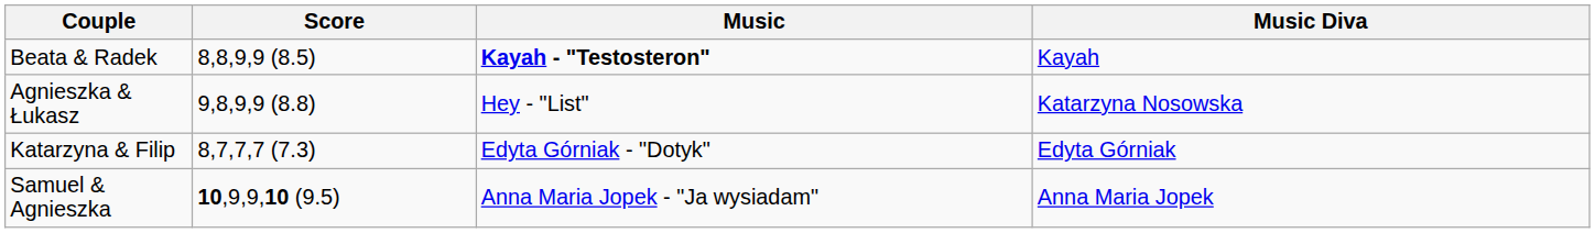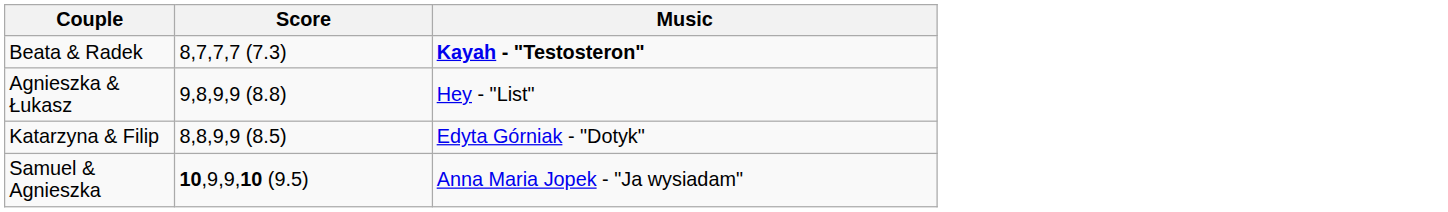- column: Music Diva | Kayah | Katarzyna Nosowska | Edyta Górniak | Anna Maria Jopek
Beata & Radek | Score: 8,8,9,9 (8.5) -> 8,7,7,7 (7.3)
Katarzyna & Filip | Score: 8,7,7,7 (7.3) -> 8,8,9,9 (8.5)
